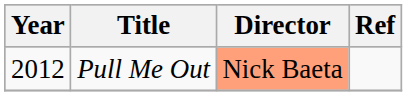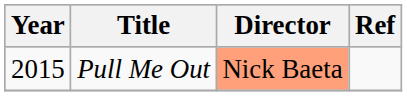Pull Me Out | Year: 2012 -> 2015
